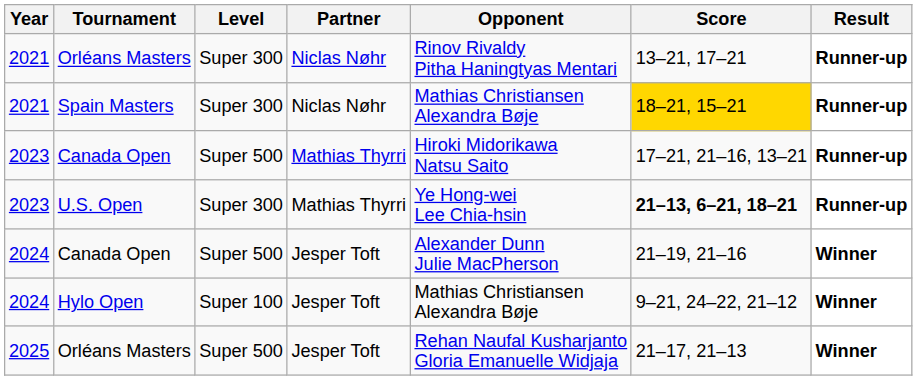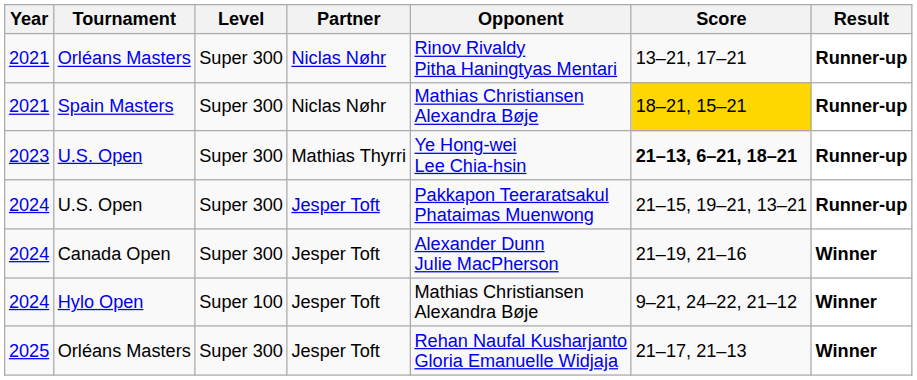- row: 2023 | Canada Open | Super 500 | Mathias Thyrri | Hiroki Midorikawa Natsu Saito | 17–21, 21–16, 13–21 | Runner-up
+ row: 2024 | U.S. Open | Super 300 | Jesper Toft | Pakkapon Teeraratsakul Phataimas Muenwong | 21–15, 19–21, 13–21 | Runner-up
2024 / Canada Open | Level: Super 500 -> Super 300
2025 / Orléans Masters | Level: Super 500 -> Super 300
